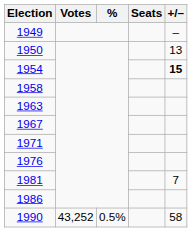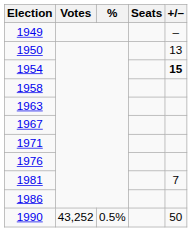1990 | +/–: 58 -> 50
